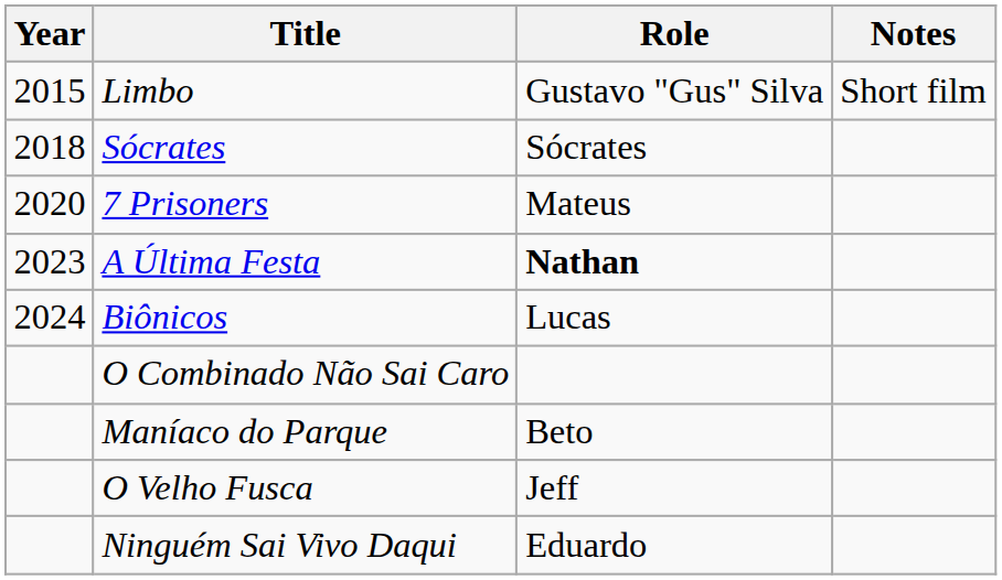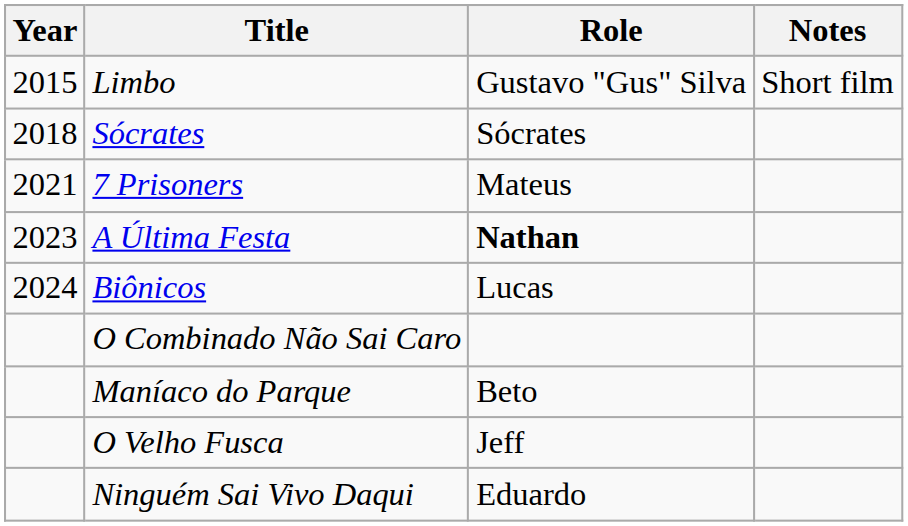7 Prisoners | Year: 2020 -> 2021
